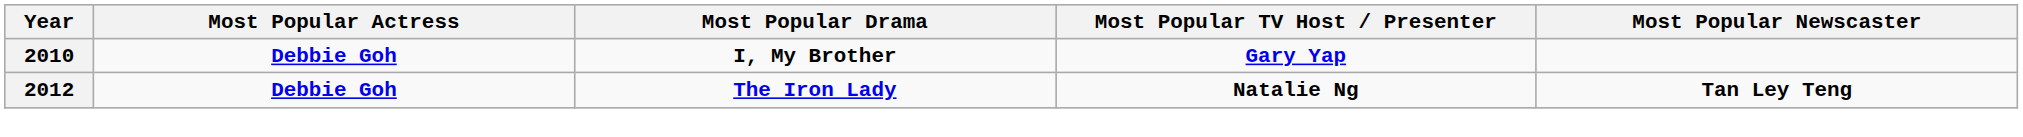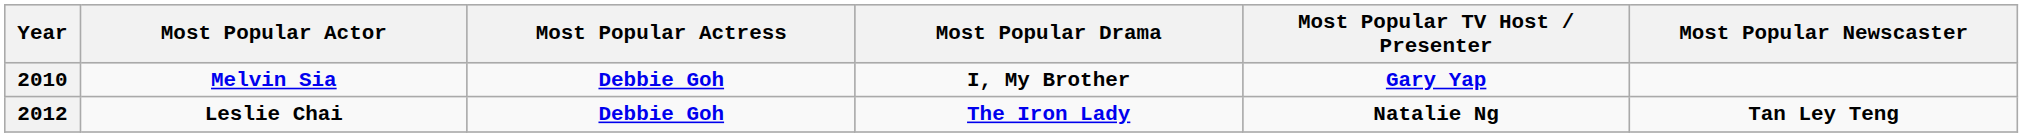+ column: Most Popular Actor | Melvin Sia | Leslie Chai
